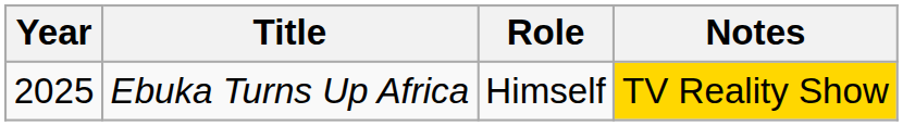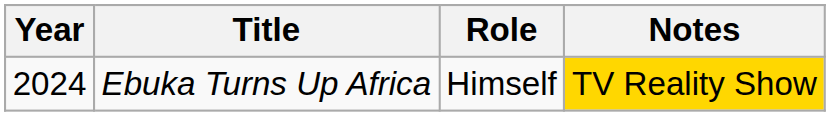Ebuka Turns Up Africa | Year: 2025 -> 2024
